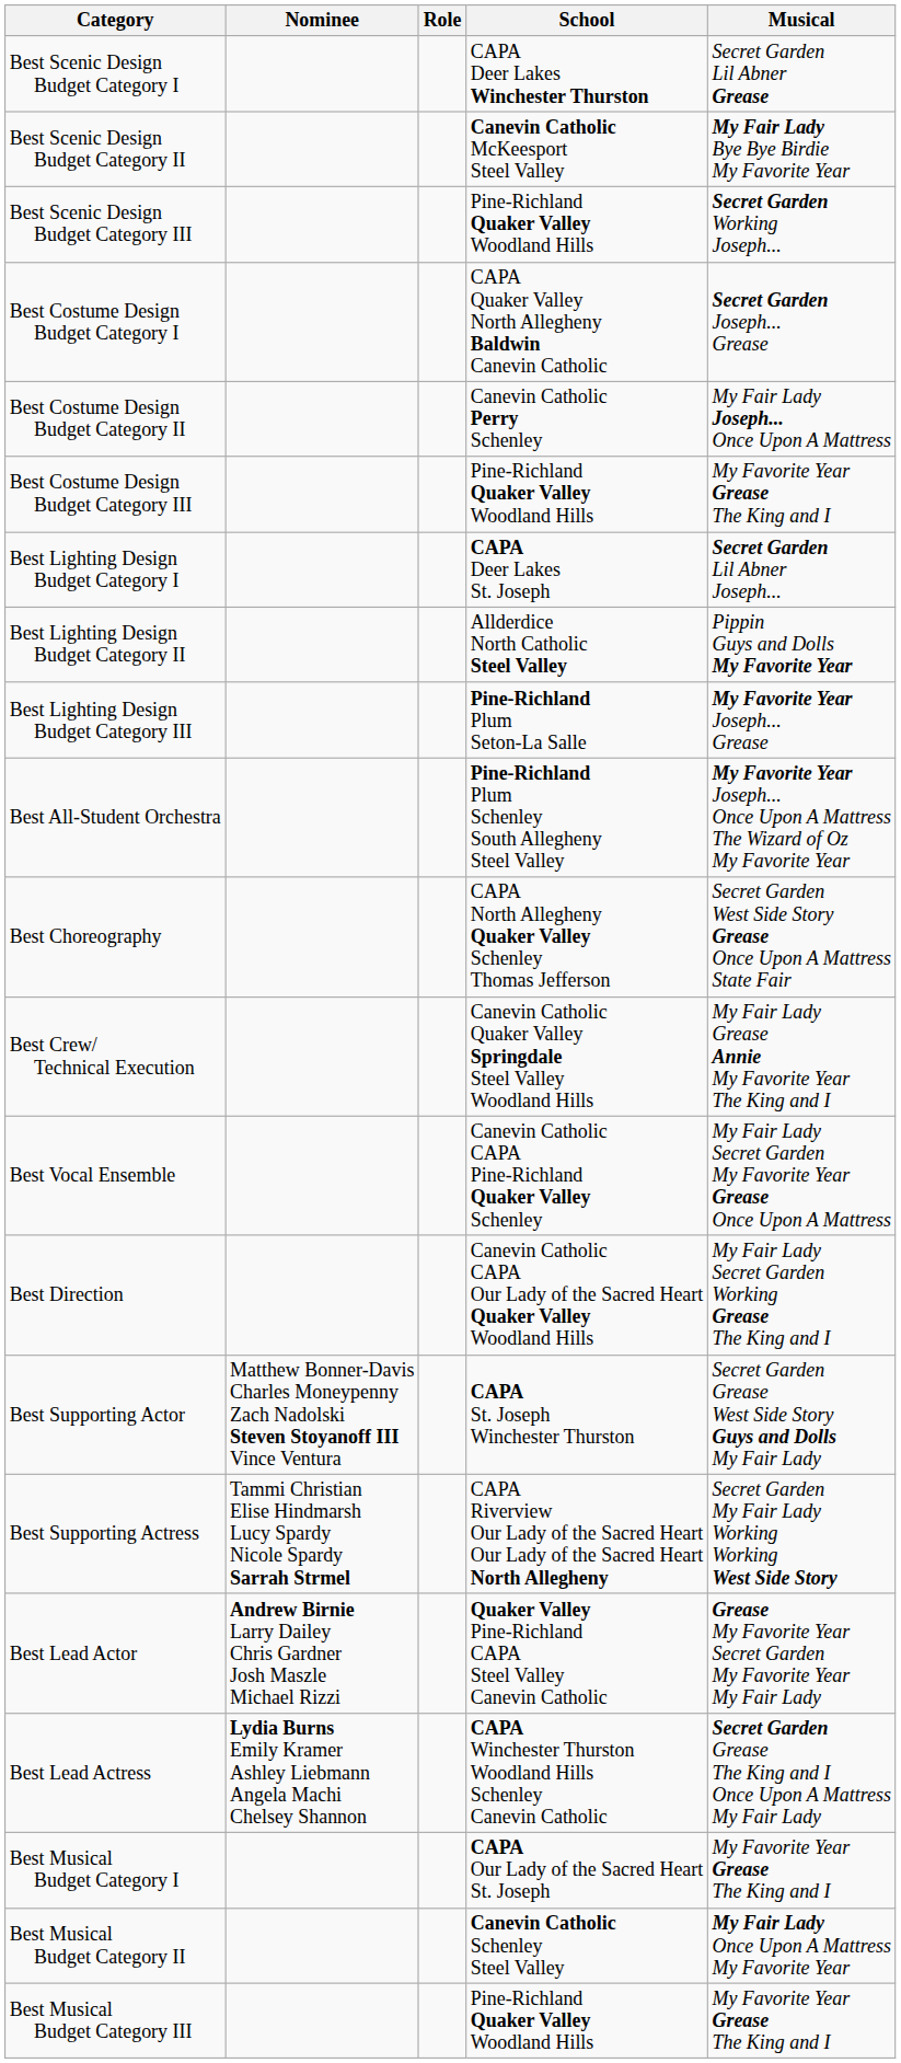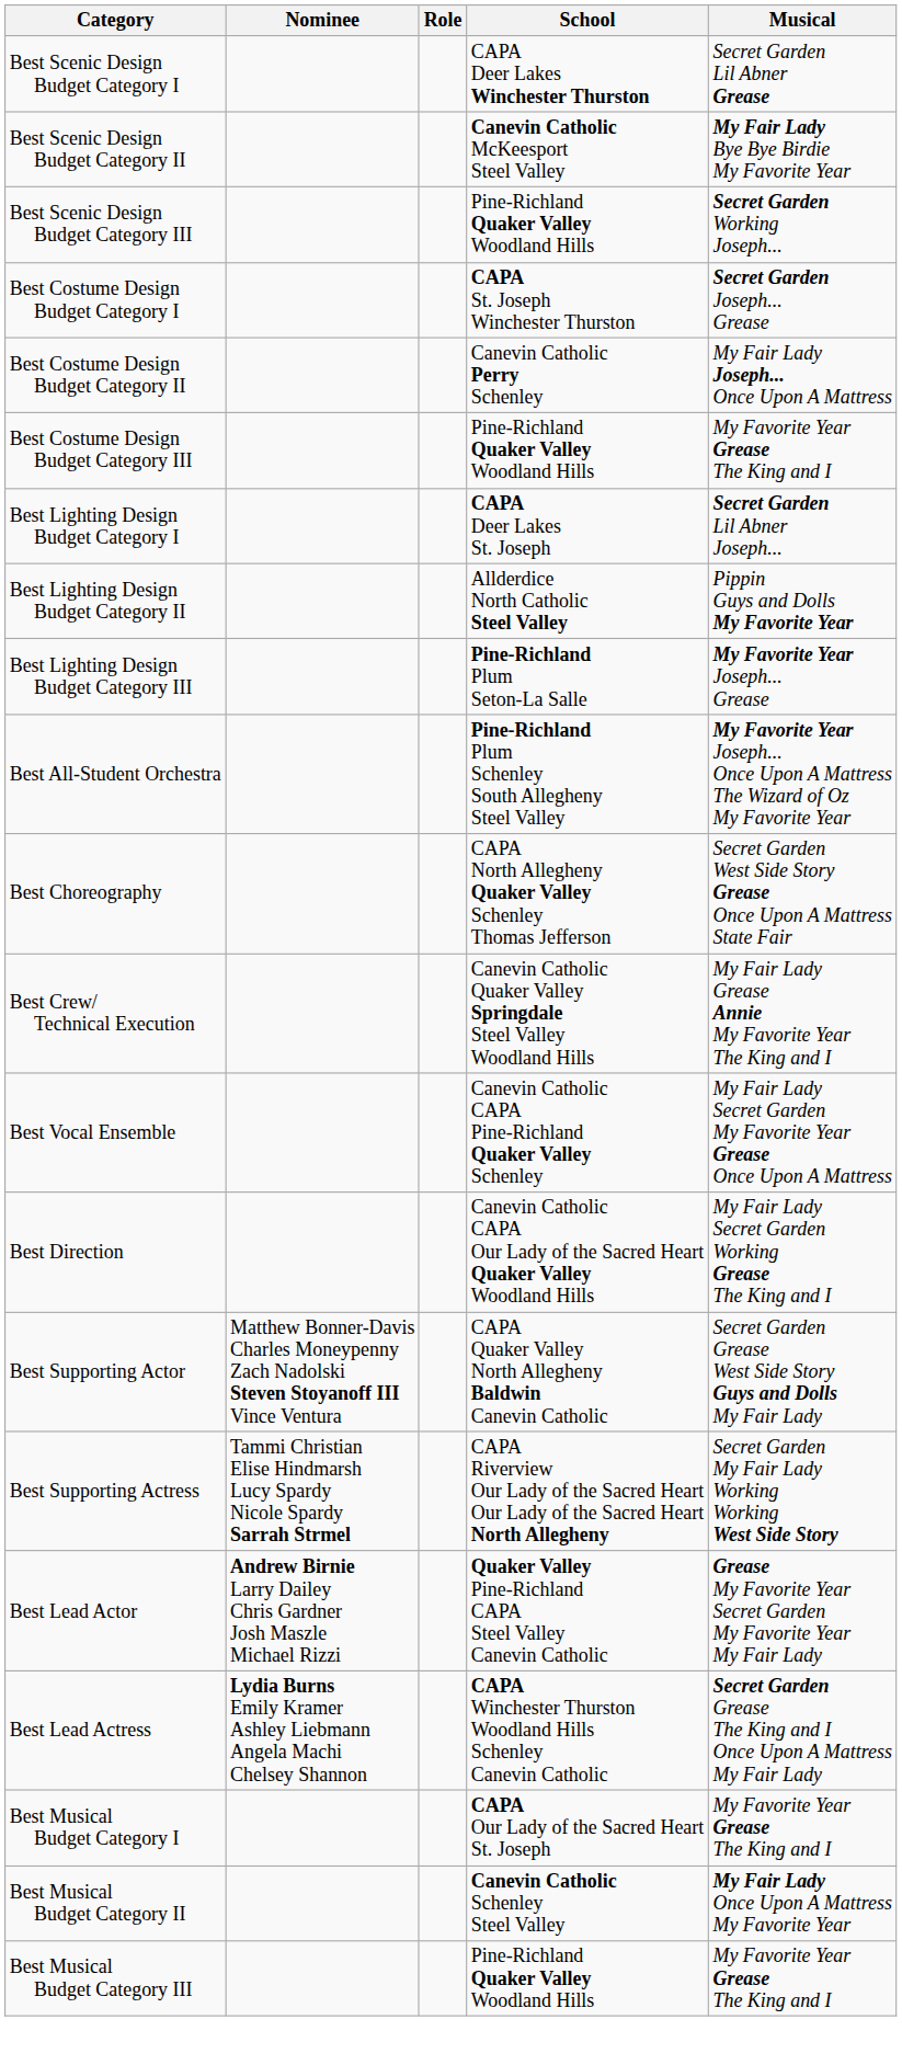Best Costume Design Budget Category I | School: CAPA Quaker Valley North Allegheny Baldwin Canevin Catholic -> CAPA St. Joseph Winchester Thurston
Best Supporting Actor | School: CAPA St. Joseph Winchester Thurston -> CAPA Quaker Valley North Allegheny Baldwin Canevin Catholic
